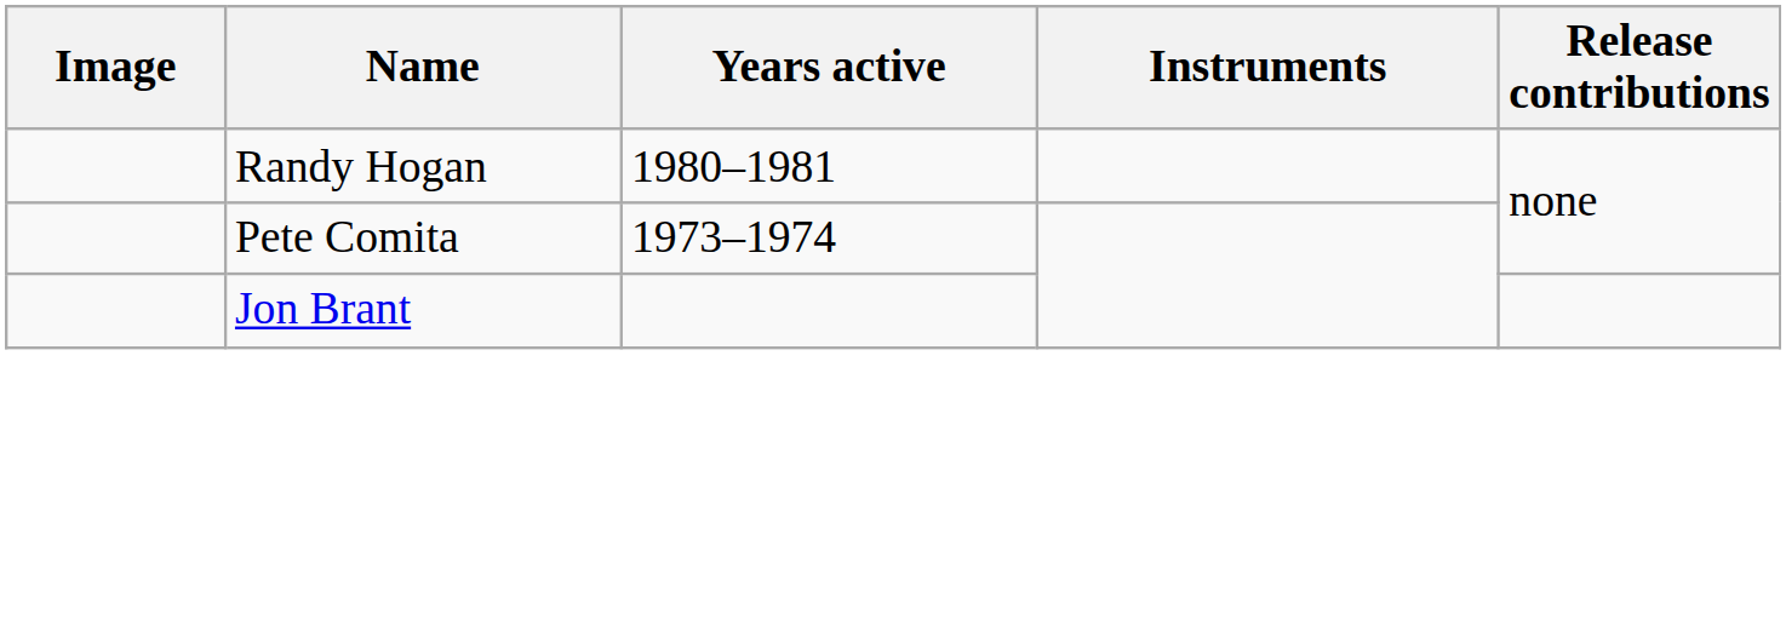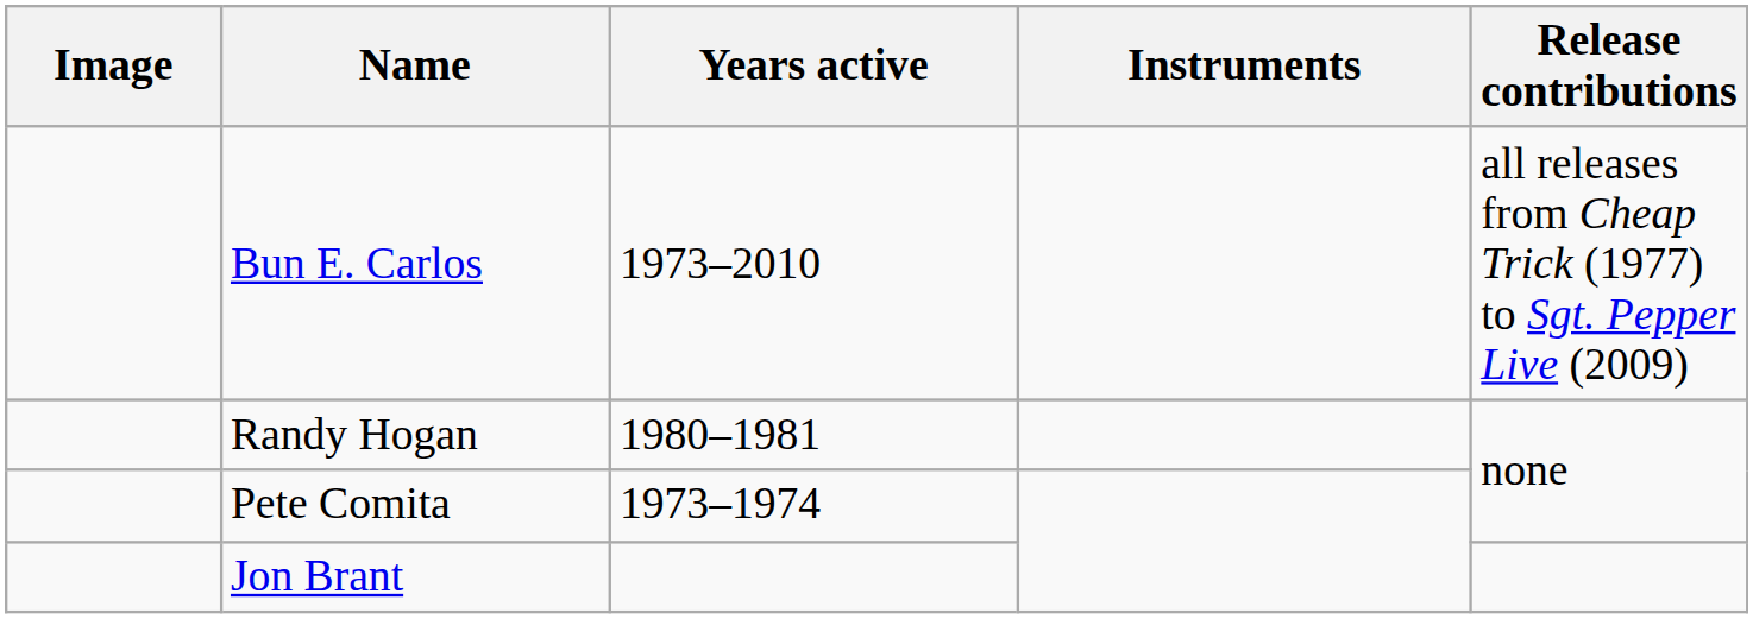+ row: Bun E. Carlos | 1973–2010 | all releases from Cheap Trick (1977) to Sgt. Pepper Live (2009)
